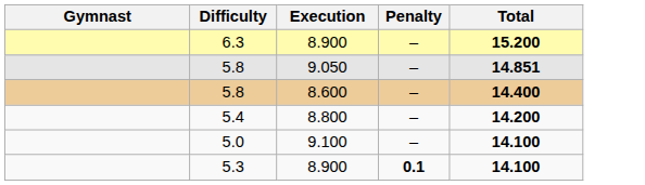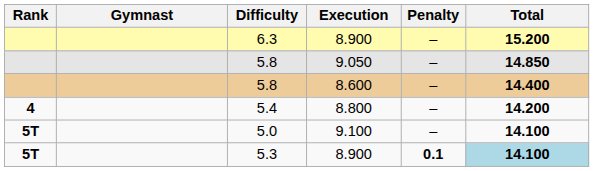+ column: Rank | 4 | 5T | 5T
5.8 / 9.050 | Total: 14.851 -> 14.850
5.3 | Total: no background -> lightblue background
